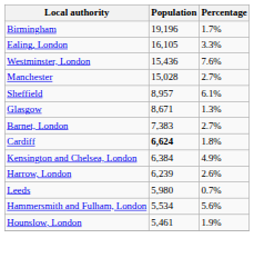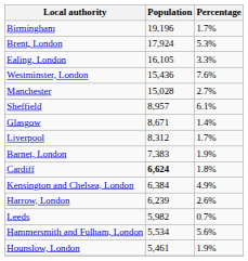+ row: Brent, London | 17,924 | 5.3%
Glasgow | Percentage: 1.3% -> 1.4%
+ row: Liverpool | 8,312 | 1.7%
Barnet, London | Percentage: 2.7% -> 1.9%
Leeds | Population: 5,980 -> 5,982
